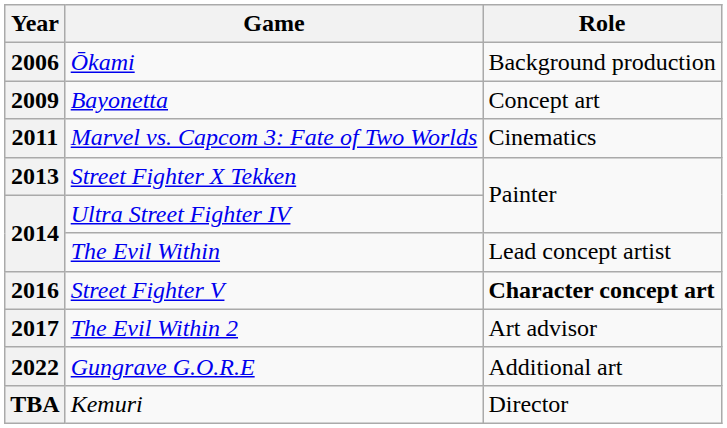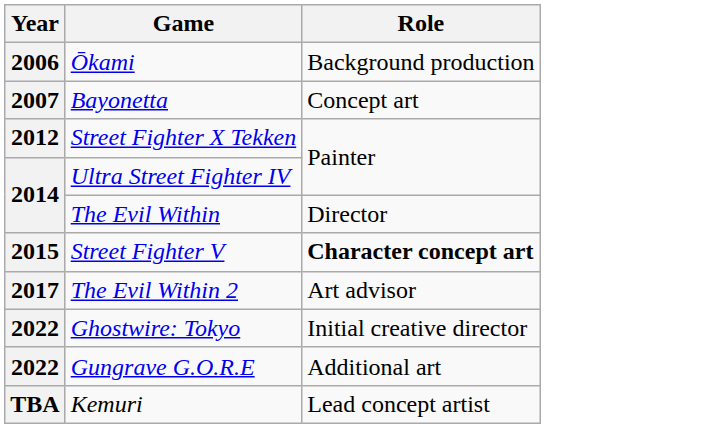Bayonetta | Year: 2009 -> 2007
- row: 2011 | Marvel vs. Capcom 3: Fate of Two Worlds | Cinematics
Street Fighter X Tekken | Year: 2013 -> 2012
The Evil Within | Role: Lead concept artist -> Director
Street Fighter V | Year: 2016 -> 2015
+ row: 2022 | Ghostwire: Tokyo | Initial creative director
Kemuri | Role: Director -> Lead concept artist
